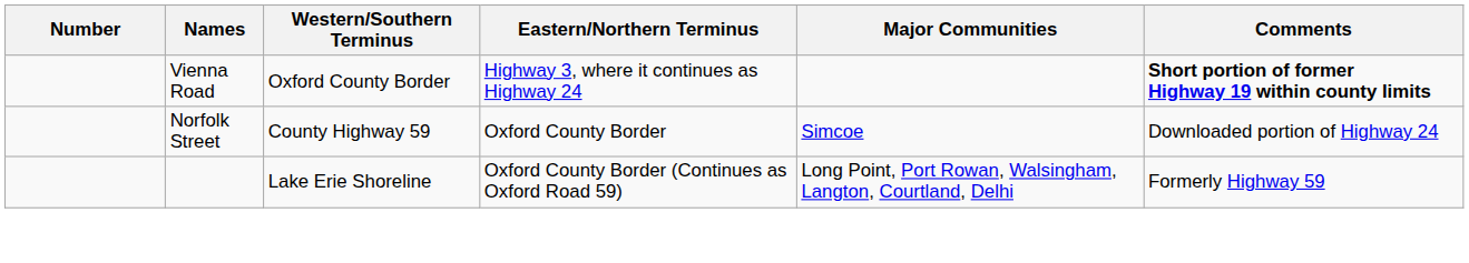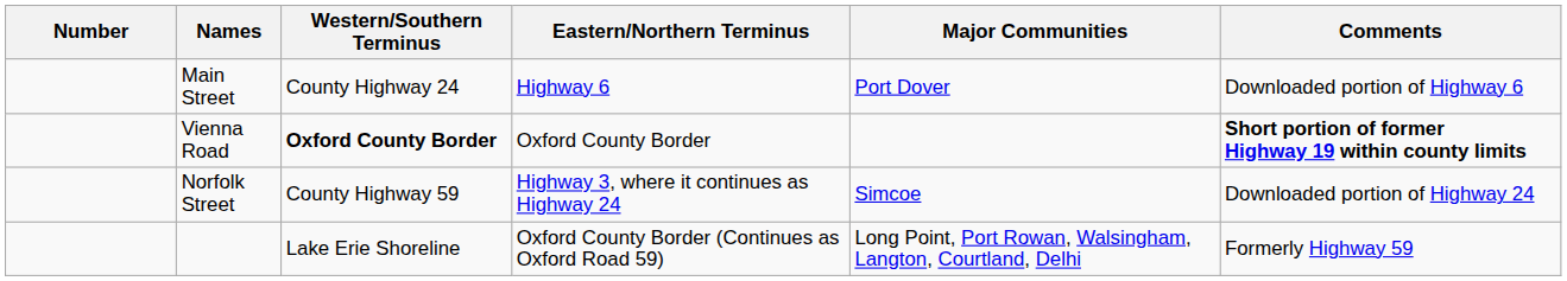+ row: Main Street | County Highway 24 | Highway 6 | Port Dover | Downloaded portion of Highway 6
Vienna Road | Western/Southern Terminus: normal -> bold
Vienna Road | Eastern/Northern Terminus: Highway 3, where it continues as Highway 24 -> Oxford County Border
Norfolk Street | Eastern/Northern Terminus: Oxford County Border -> Highway 3, where it continues as Highway 24
